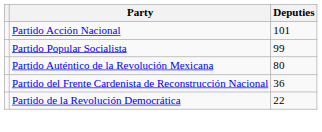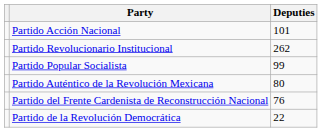+ row: Partido Revolucionario Institucional | 262
Partido del Frente Cardenista de Reconstrucción Nacional | Deputies: 36 -> 76
